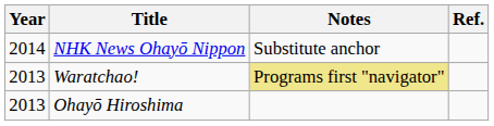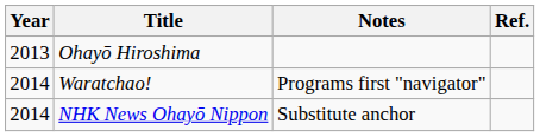rows swapped: Ohayō Hiroshima <-> NHK News Ohayō Nippon
Waratchao! | Year: 2013 -> 2014
Waratchao! | Notes: khaki background -> no background
